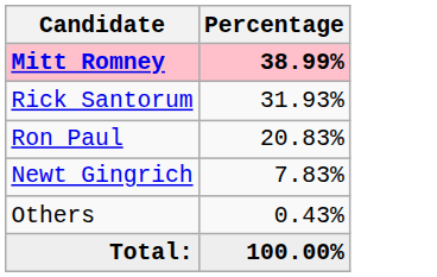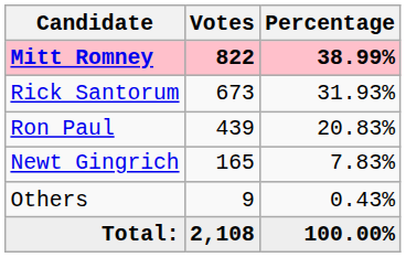+ column: Votes | 822 | 673 | 439 | 165 | 9 | 2,108
